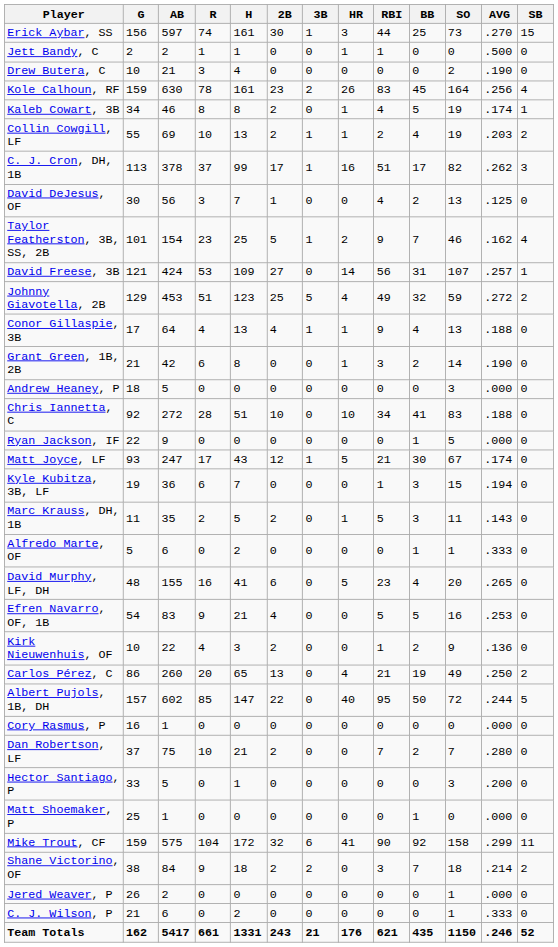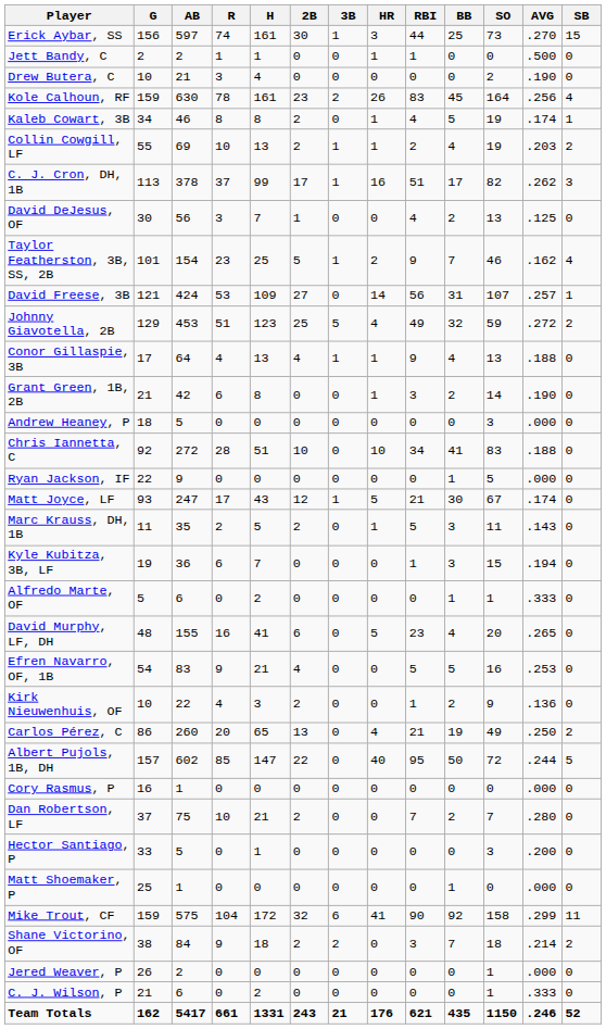rows swapped: Marc Krauss, DH, 1B <-> Kyle Kubitza, 3B, LF
